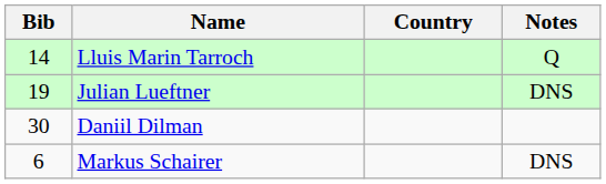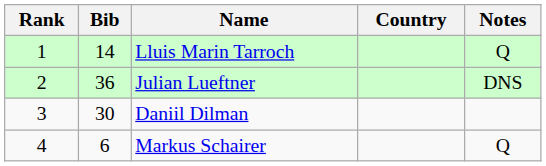+ column: Rank | 1 | 2 | 3 | 4
Julian Lueftner | Bib: 19 -> 36
Markus Schairer | Notes: DNS -> Q
